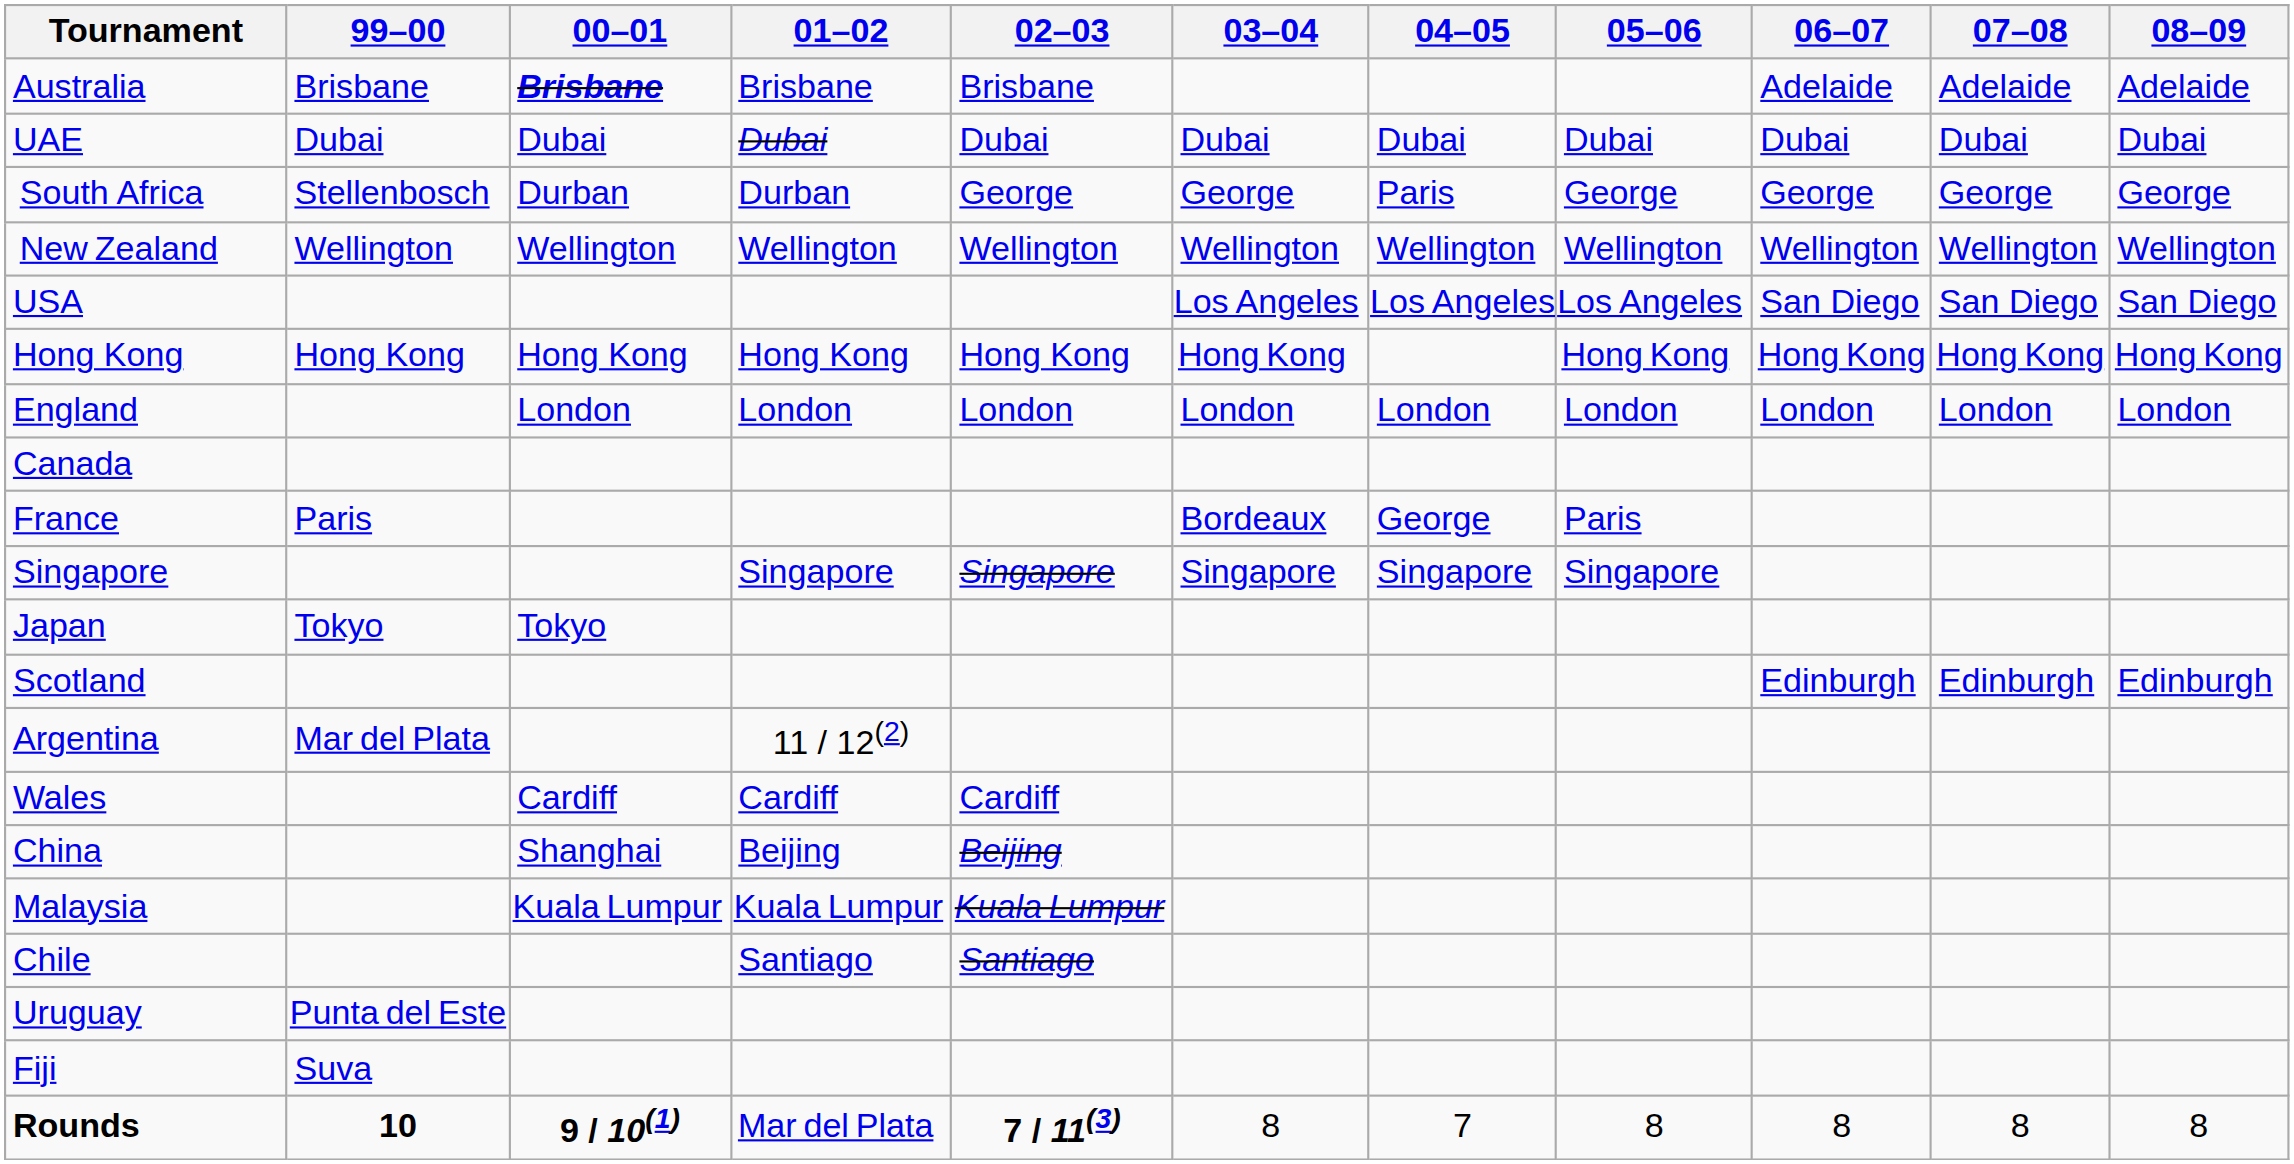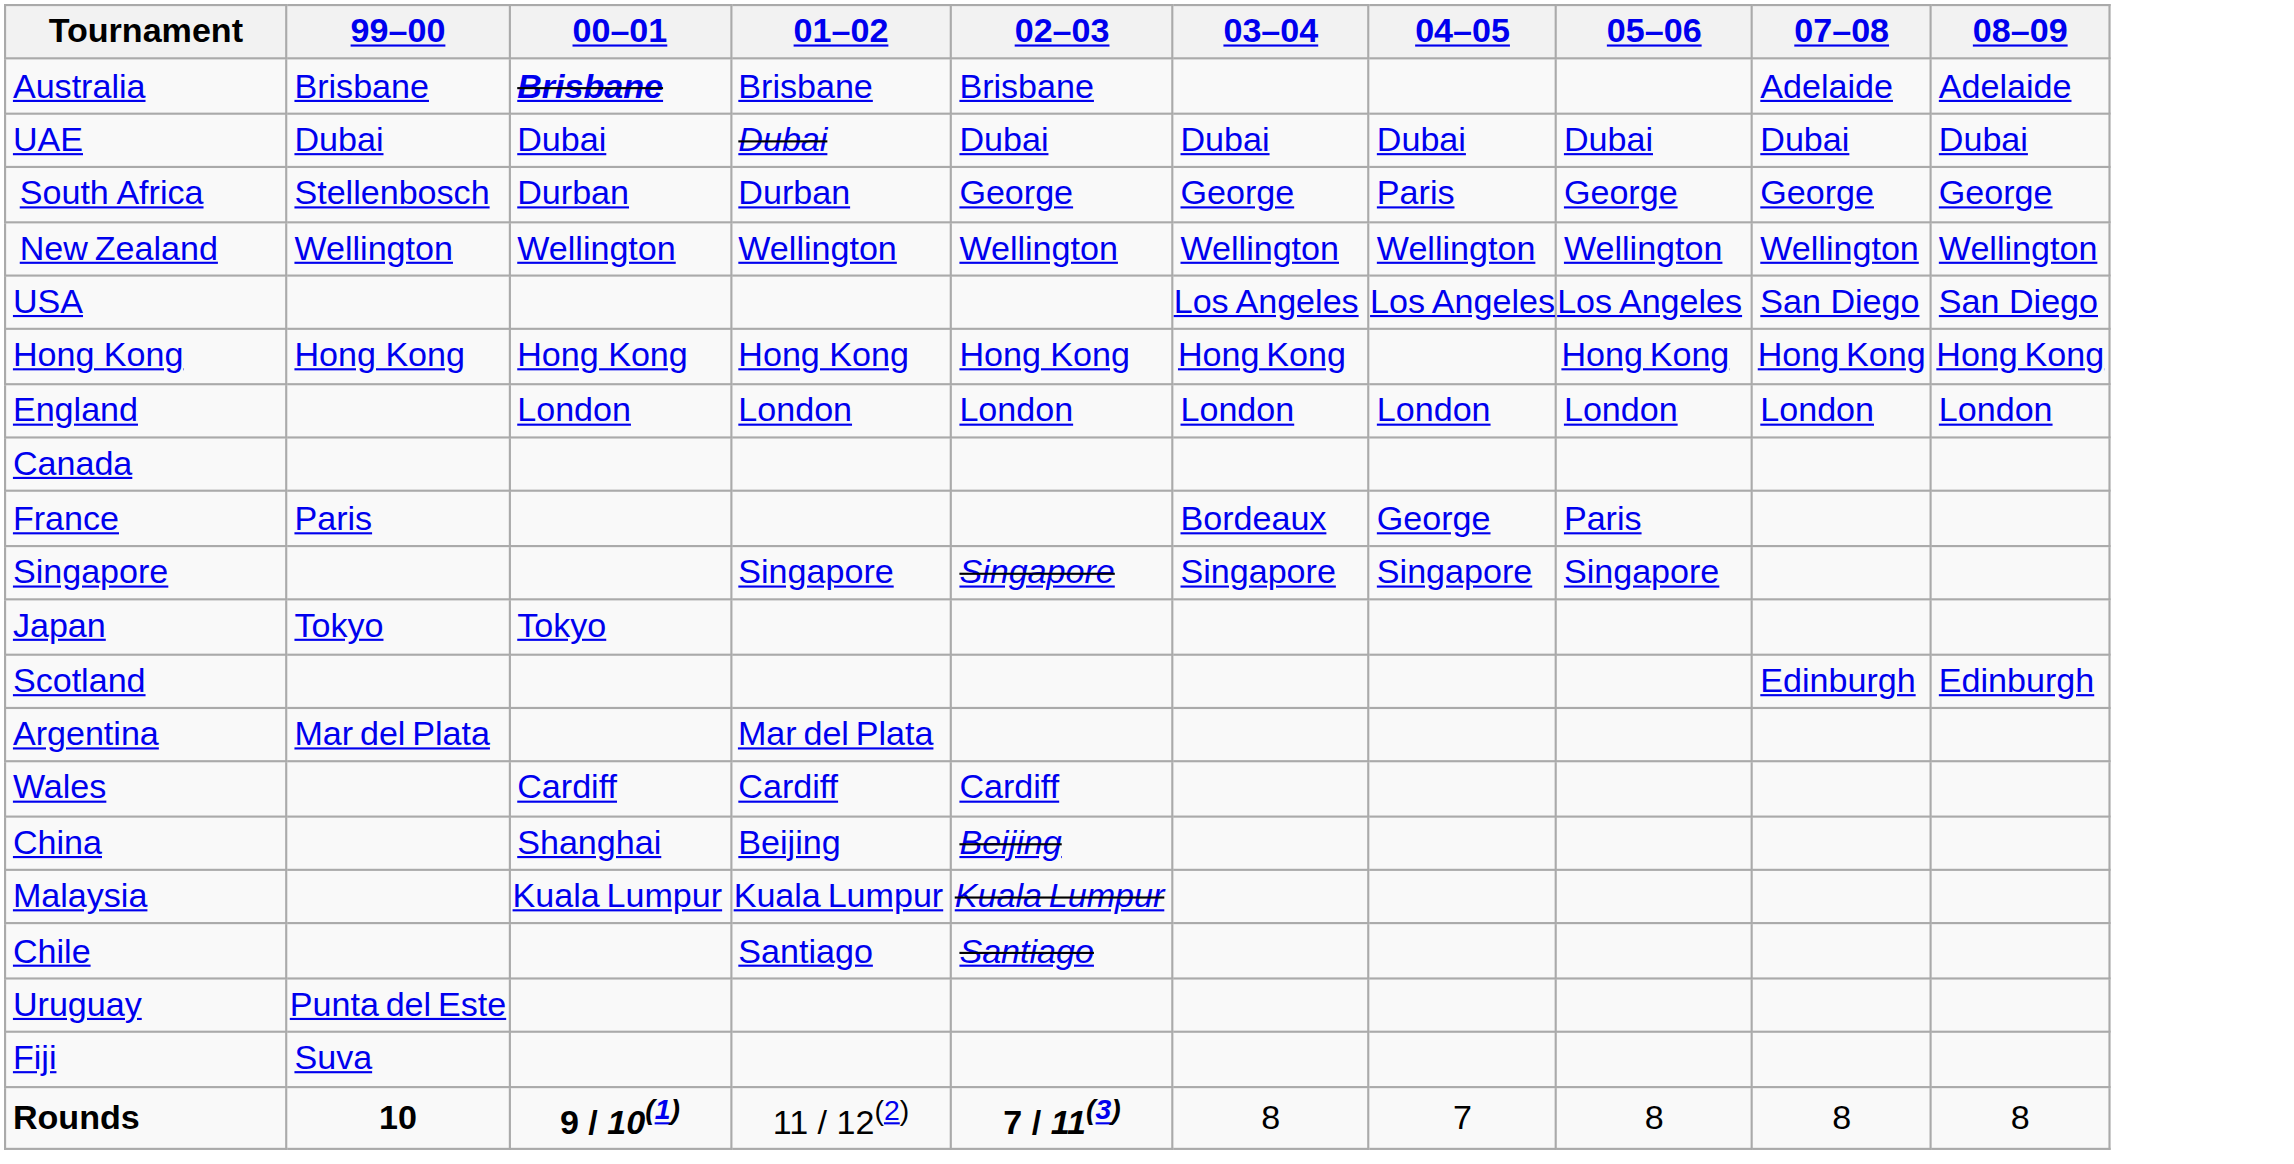- column: 06–07 | Adelaide | Dubai | George | Wellington | San Diego | Hong Kong | London | Edinburgh | 8
Argentina | 01–02: 11 / 12(2) -> Mar del Plata
Rounds | 01–02: Mar del Plata -> 11 / 12(2)
